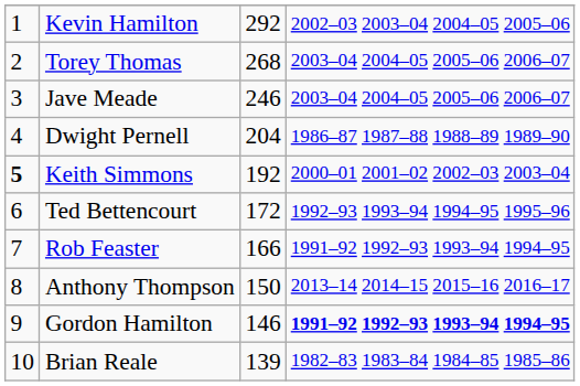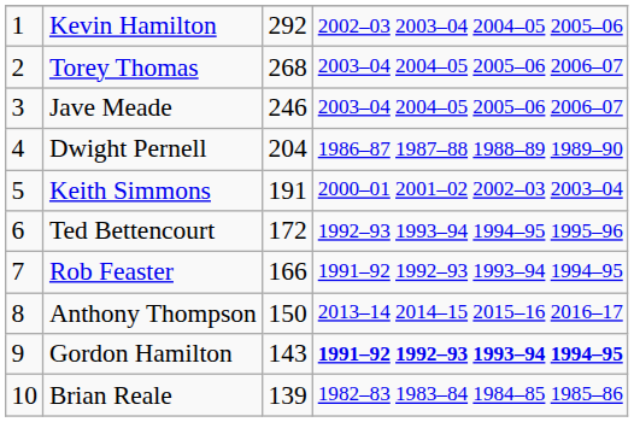Keith Simmons | column 1: bold -> normal
Keith Simmons | column 3: 192 -> 191
Gordon Hamilton | column 3: 146 -> 143
